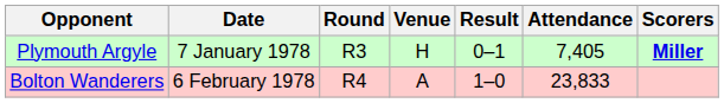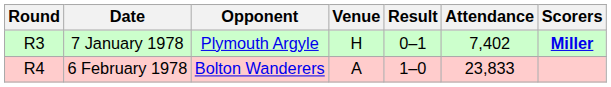columns swapped: Round <-> Opponent
7 January 1978 | Attendance: 7,405 -> 7,402
